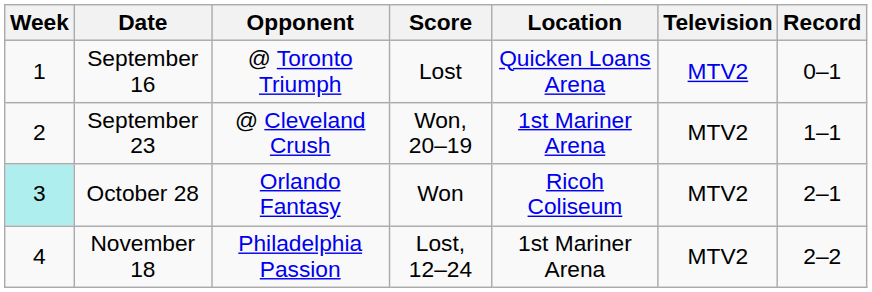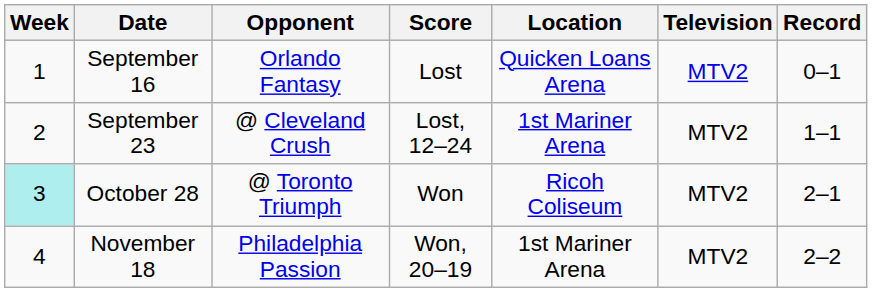September 16 | Opponent: @ Toronto Triumph -> Orlando Fantasy
September 23 | Score: Won, 20–19 -> Lost, 12–24
October 28 | Opponent: Orlando Fantasy -> @ Toronto Triumph
November 18 | Score: Lost, 12–24 -> Won, 20–19
